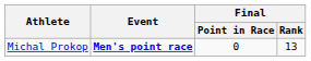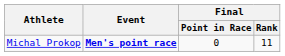Michal Prokop | Final / Rank: 13 -> 11
